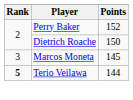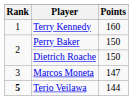+ row: 1 | Terry Kennedy | 160
Perry Baker | Points: 152 -> 150
Marcos Moneta | Points: 145 -> 147
